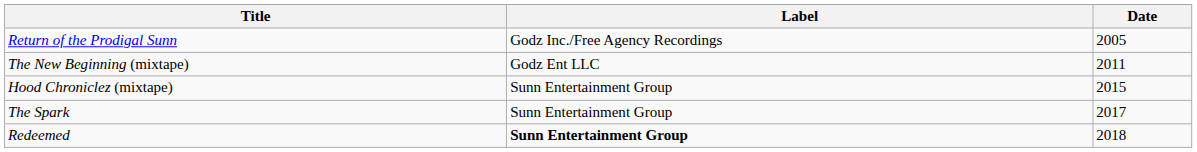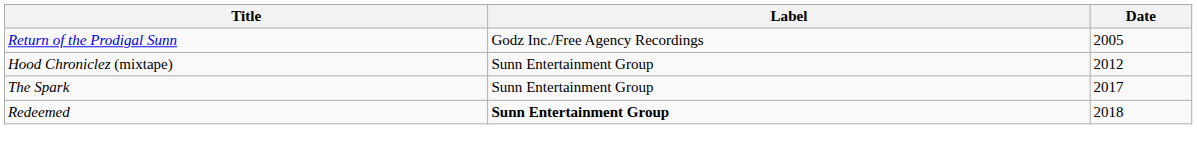- row: The New Beginning (mixtape) | Godz Ent LLC | 2011
Hood Chroniclez (mixtape) | Date: 2015 -> 2012
